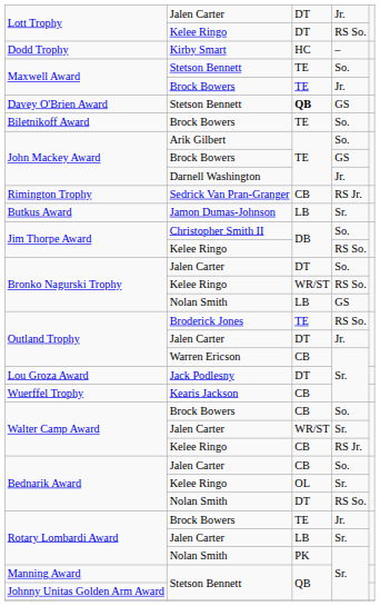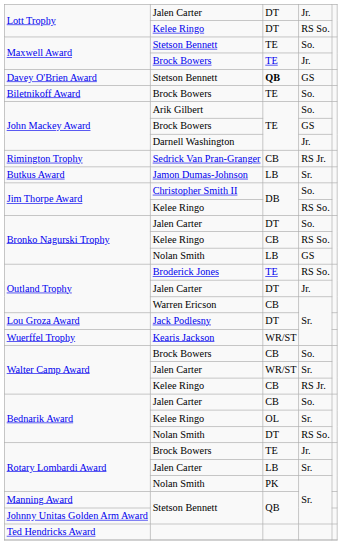- row: Dodd Trophy | Kirby Smart | HC | –
Bronko Nagurski Trophy / Kelee Ringo | column 3: WR/ST -> CB
Wuerffel Trophy | column 3: CB -> WR/ST
+ row: Ted Hendricks Award
